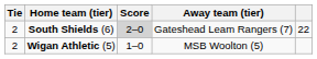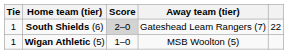South Shields (6) | Tie: 2 -> 1
Wigan Athletic (5) | Tie: 2 -> 1
